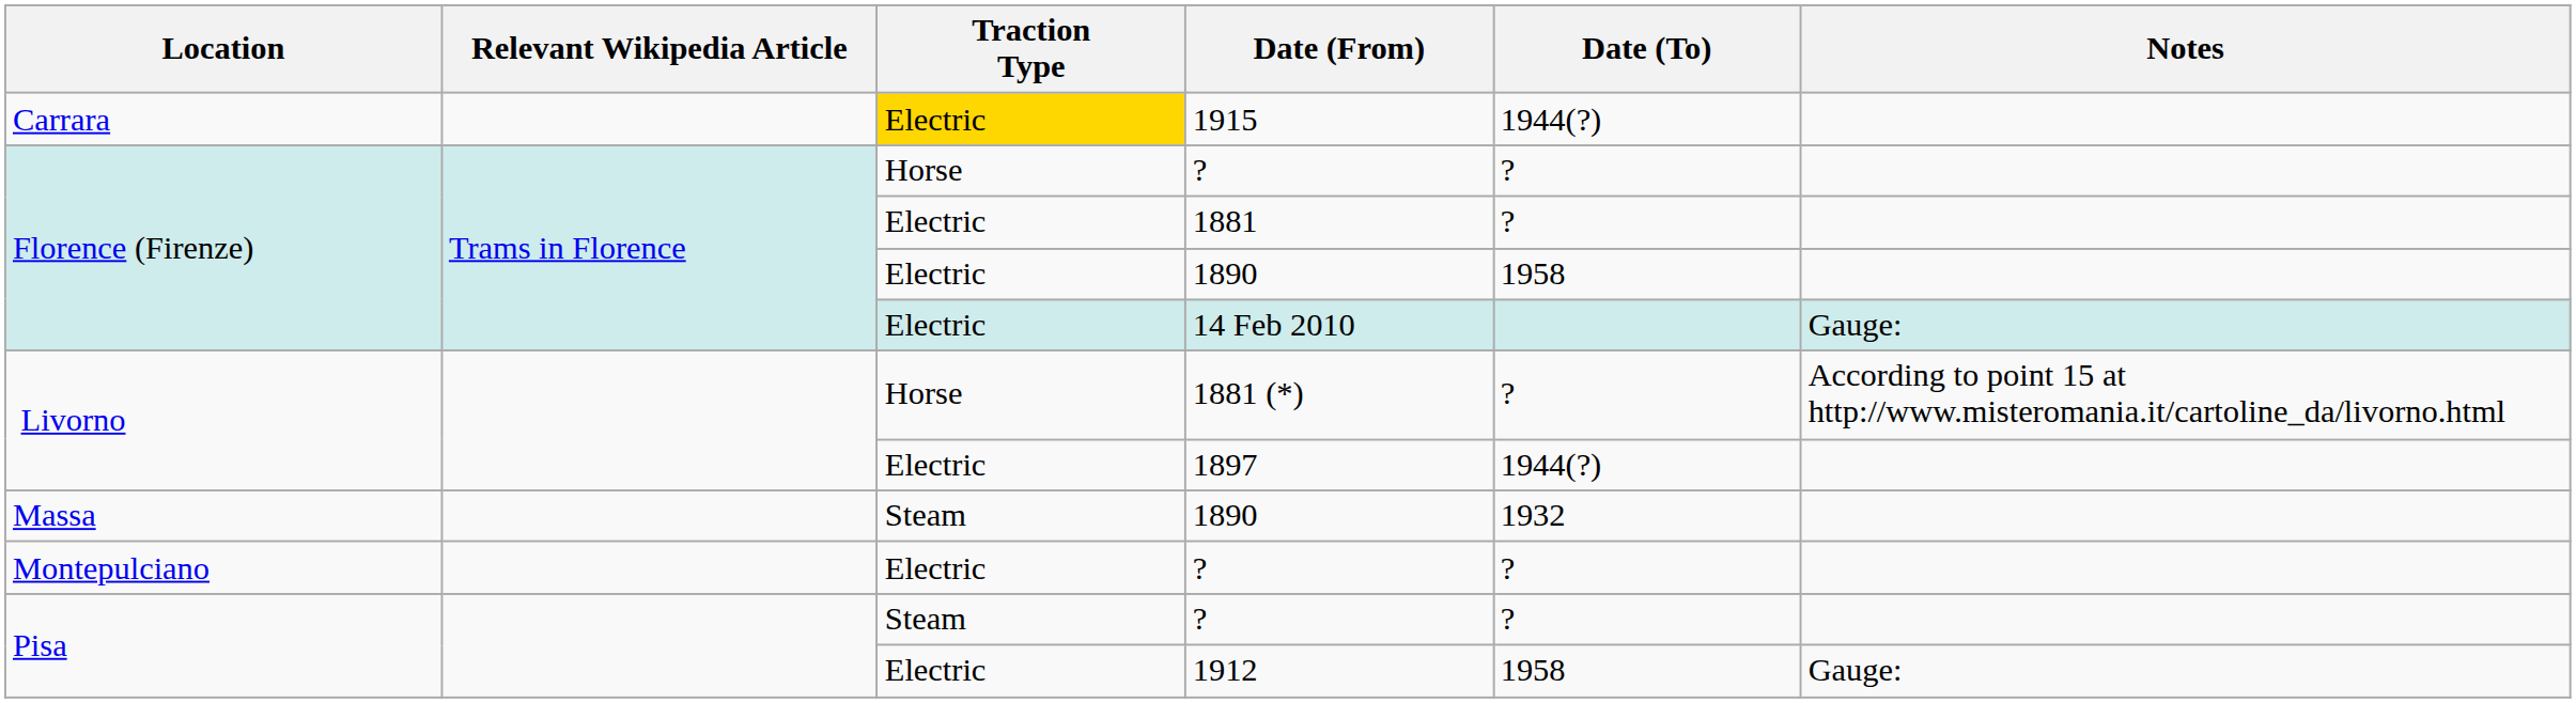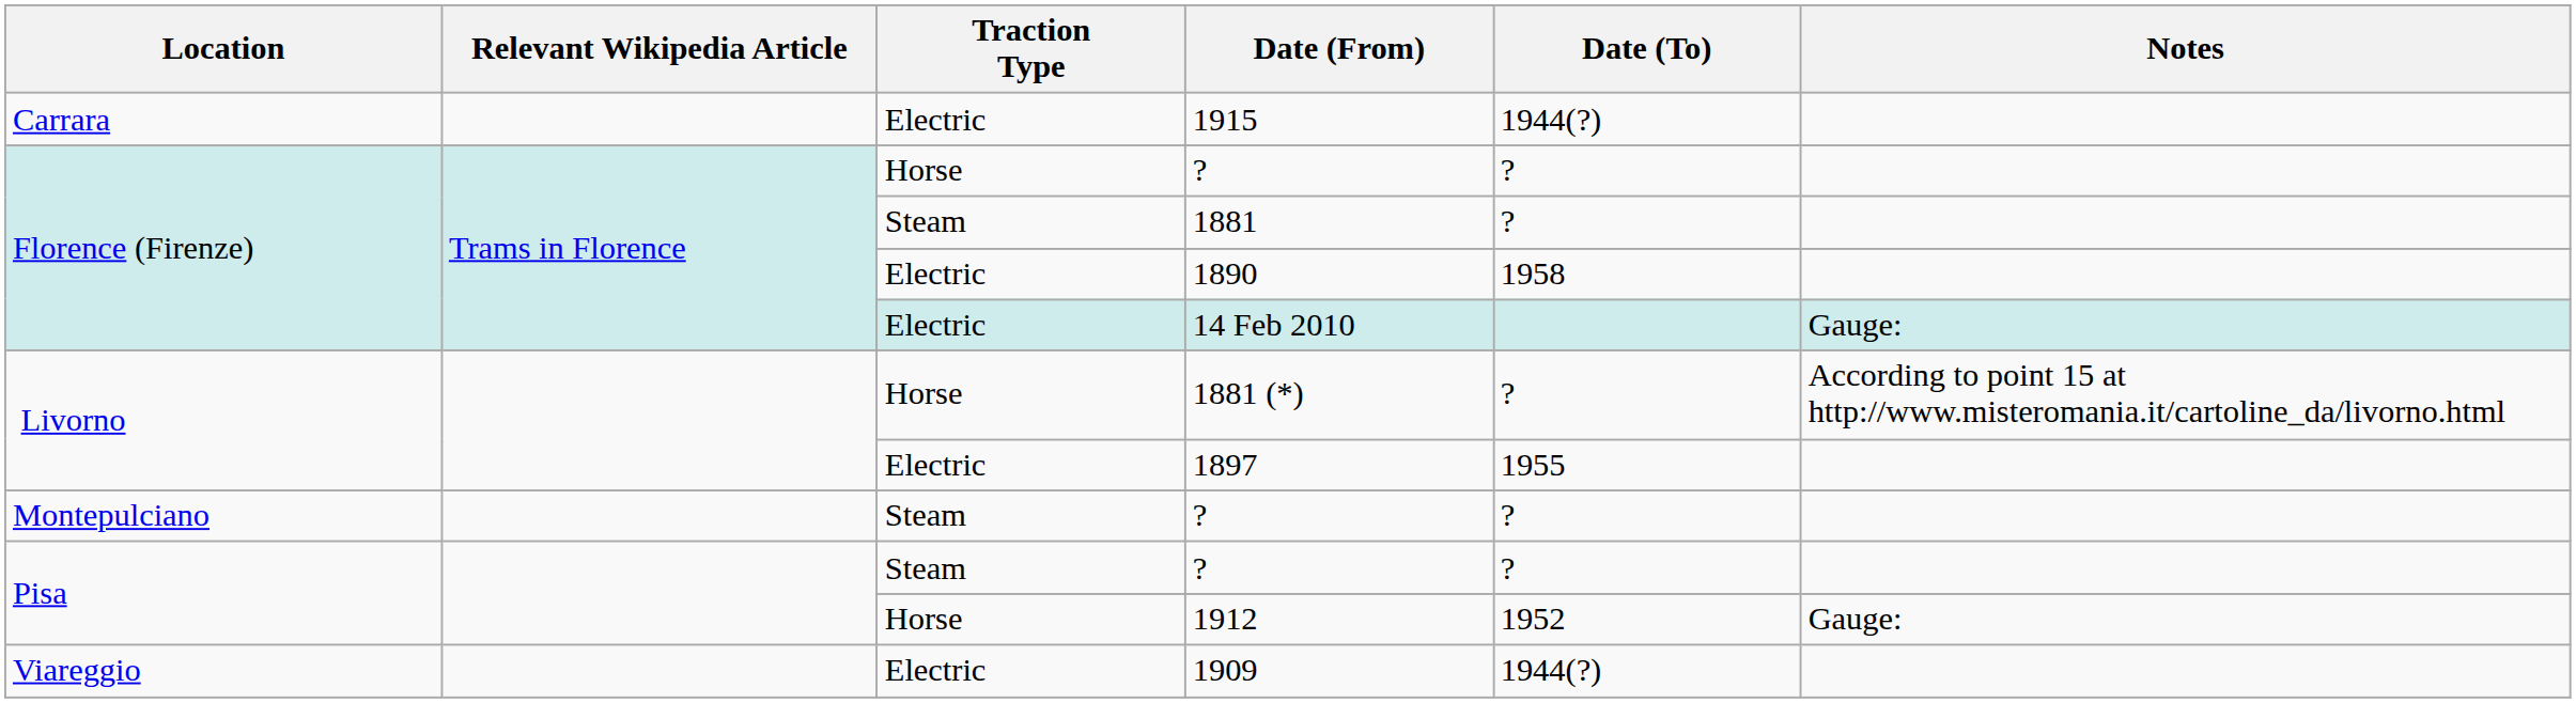1915 | Traction Type: gold background -> no background
1881 | Traction Type: Electric -> Steam
1897 | Date (To): 1944(?) -> 1955
- row: Massa | Steam | 1890 | 1932
Montepulciano / ? | Traction Type: Electric -> Steam
1912 | Traction Type: Electric -> Horse
1912 | Date (To): 1958 -> 1952
+ row: Viareggio | Electric | 1909 | 1944(?)
